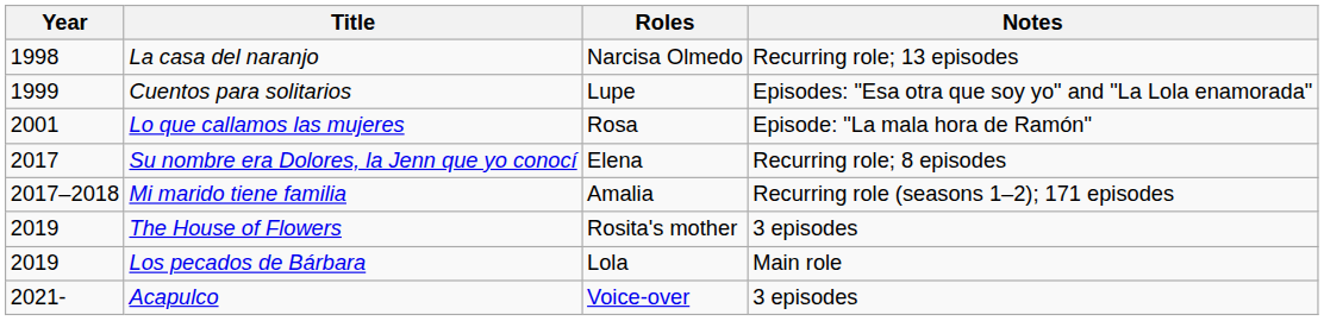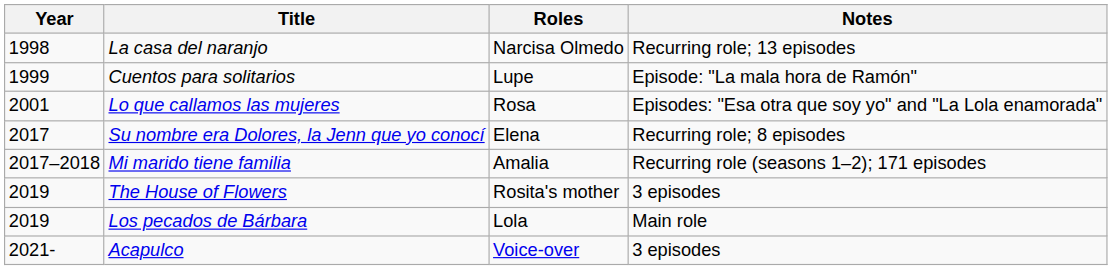Cuentos para solitarios | Notes: Episodes: "Esa otra que soy yo" and "La Lola enamorada" -> Episode: "La mala hora de Ramón"
Lo que callamos las mujeres | Notes: Episode: "La mala hora de Ramón" -> Episodes: "Esa otra que soy yo" and "La Lola enamorada"
